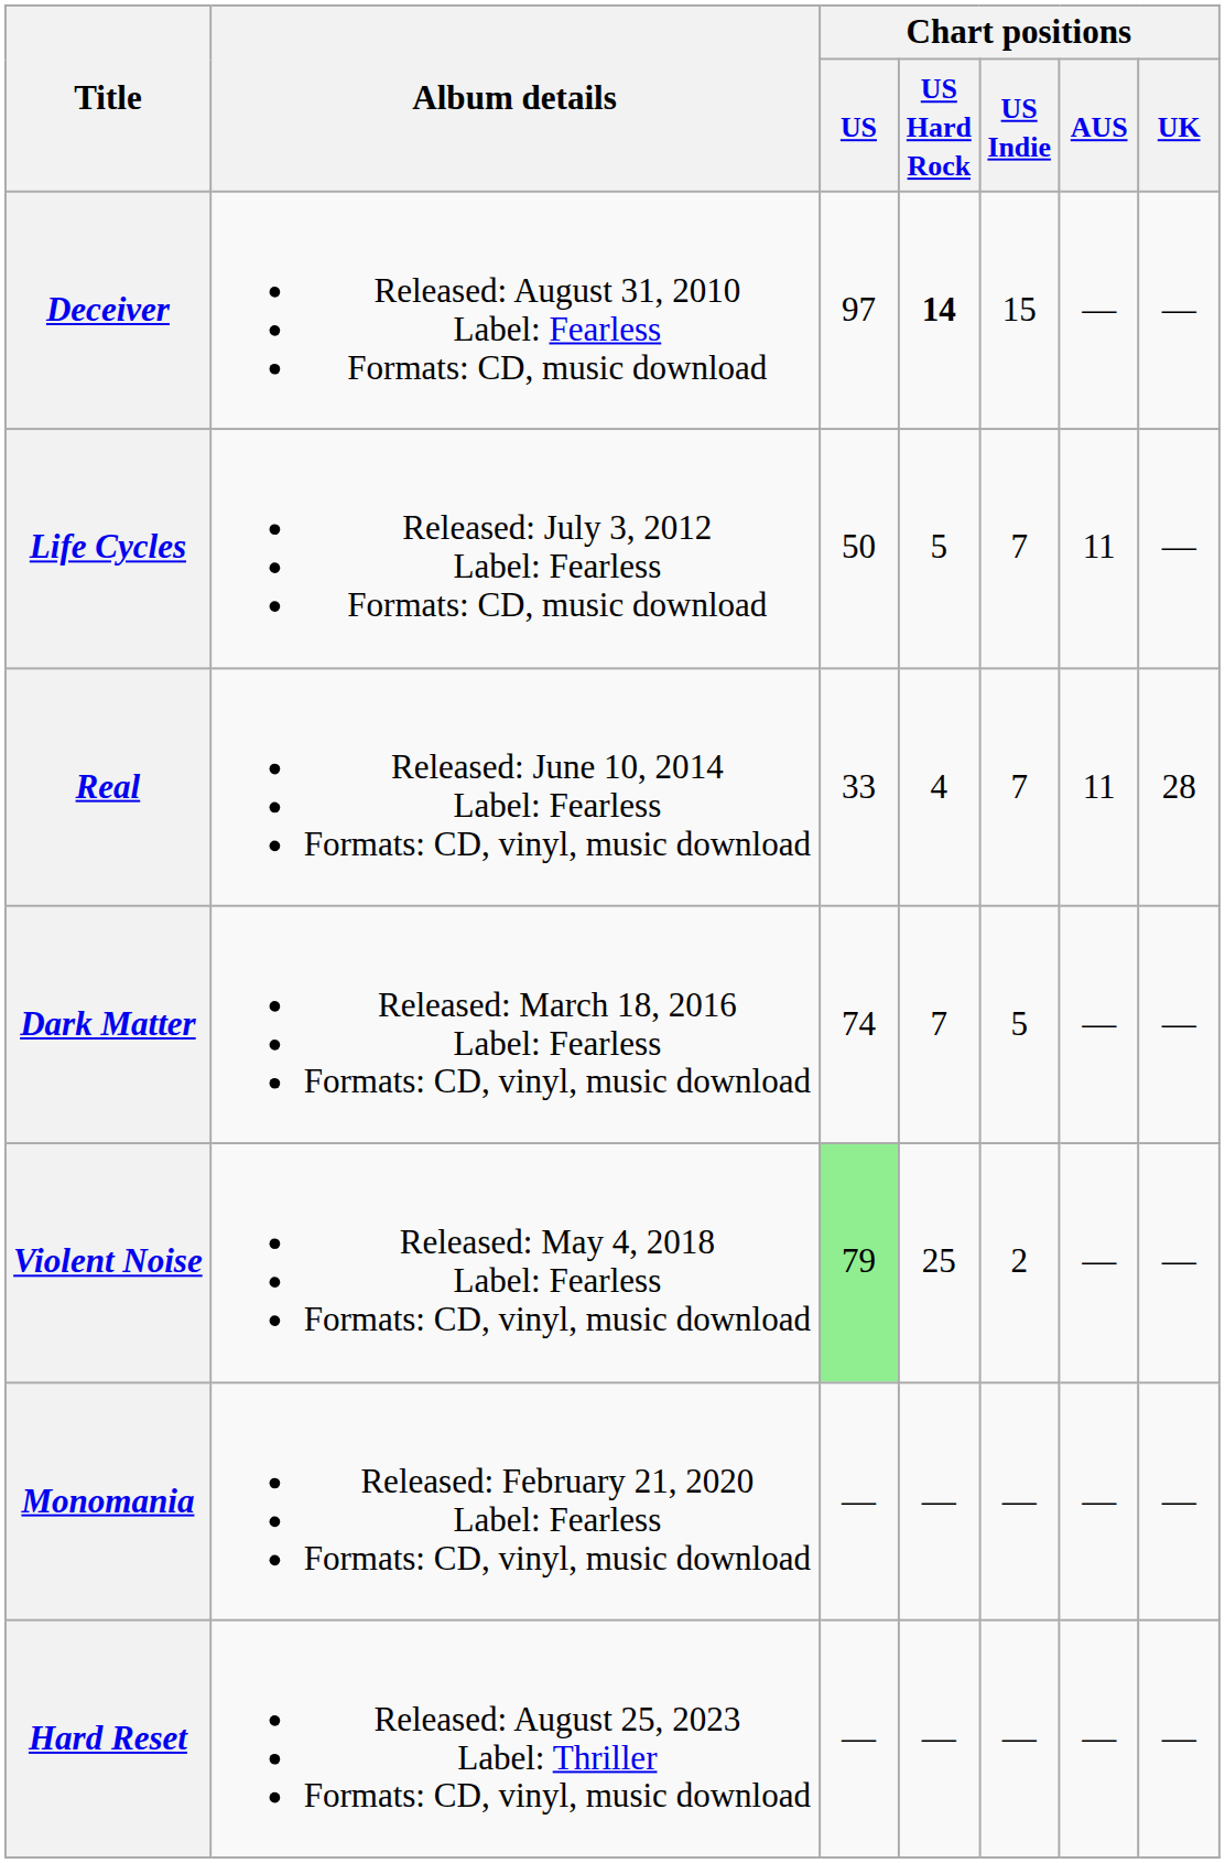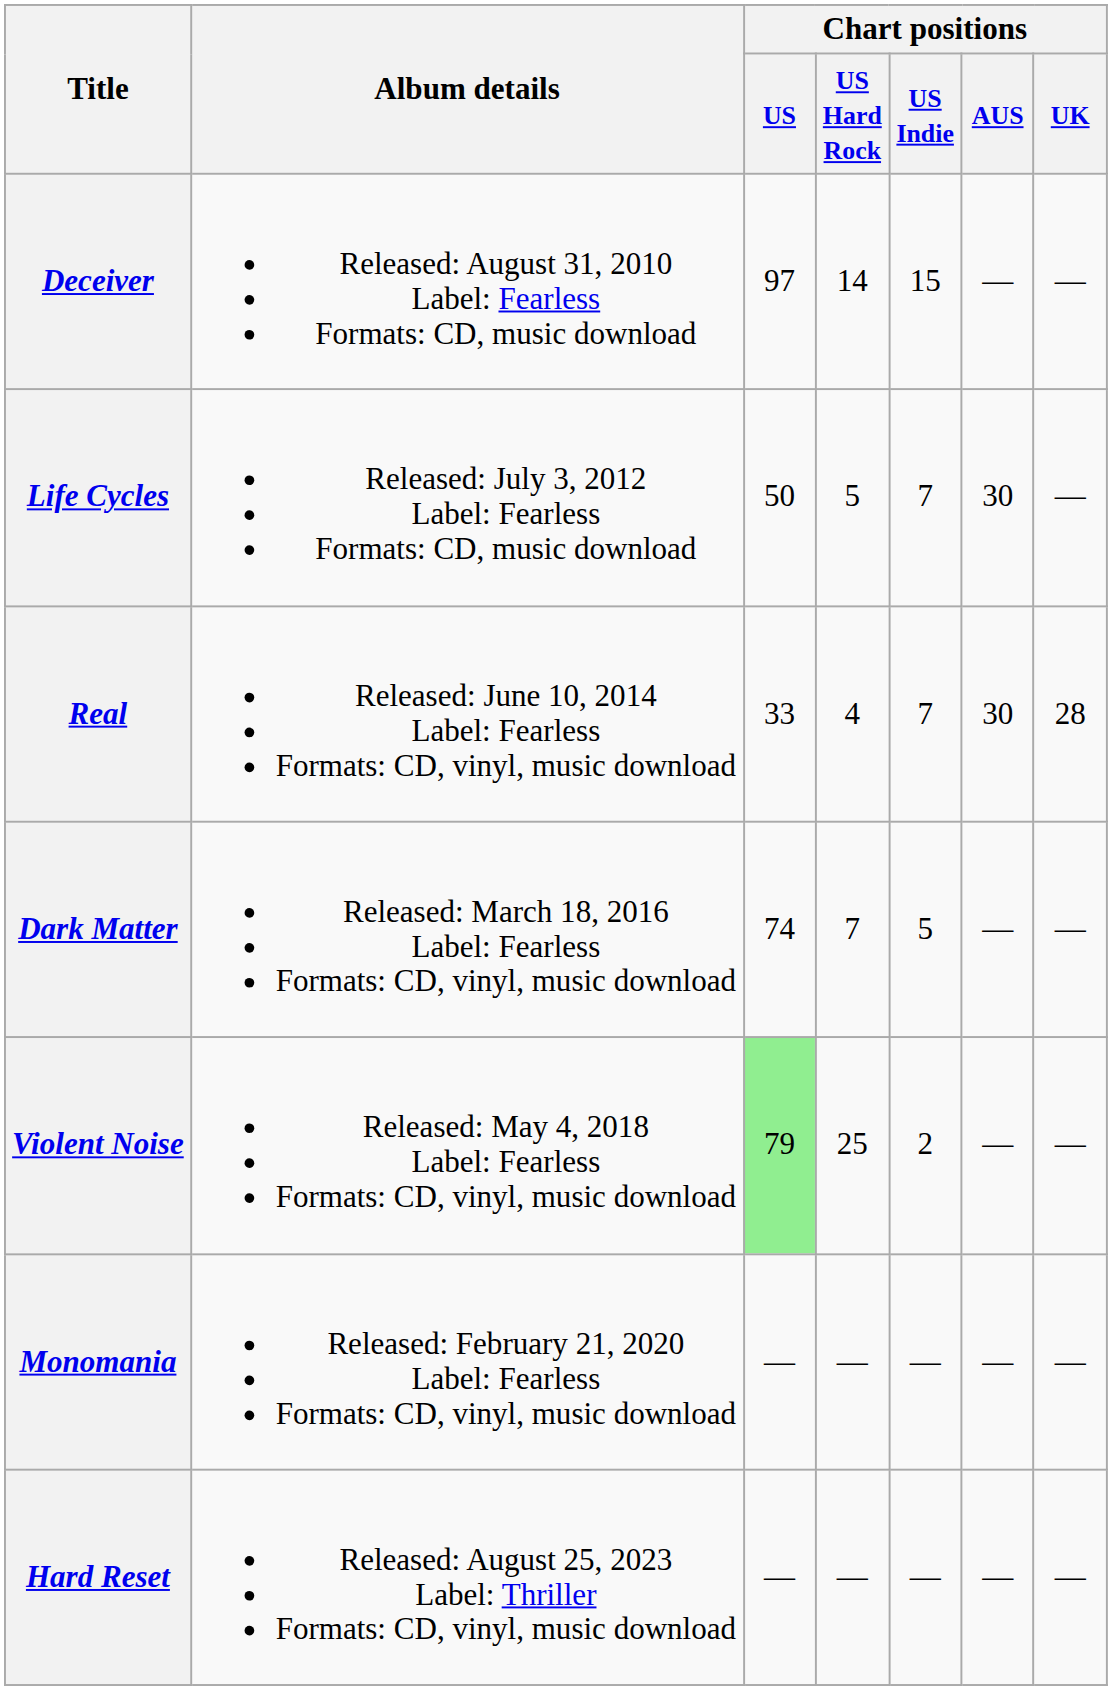Deceiver | Chart positions / US Hard Rock: bold -> normal
Life Cycles | Chart positions / AUS: 11 -> 30
Real | Chart positions / AUS: 11 -> 30
